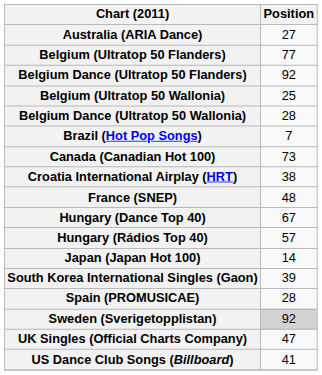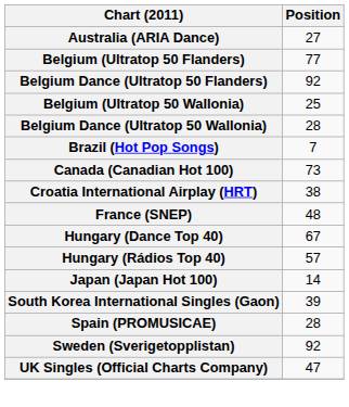Sweden (Sverigetopplistan) | Position: lightgrey background -> no background
- row: US Dance Club Songs (Billboard) | 41
